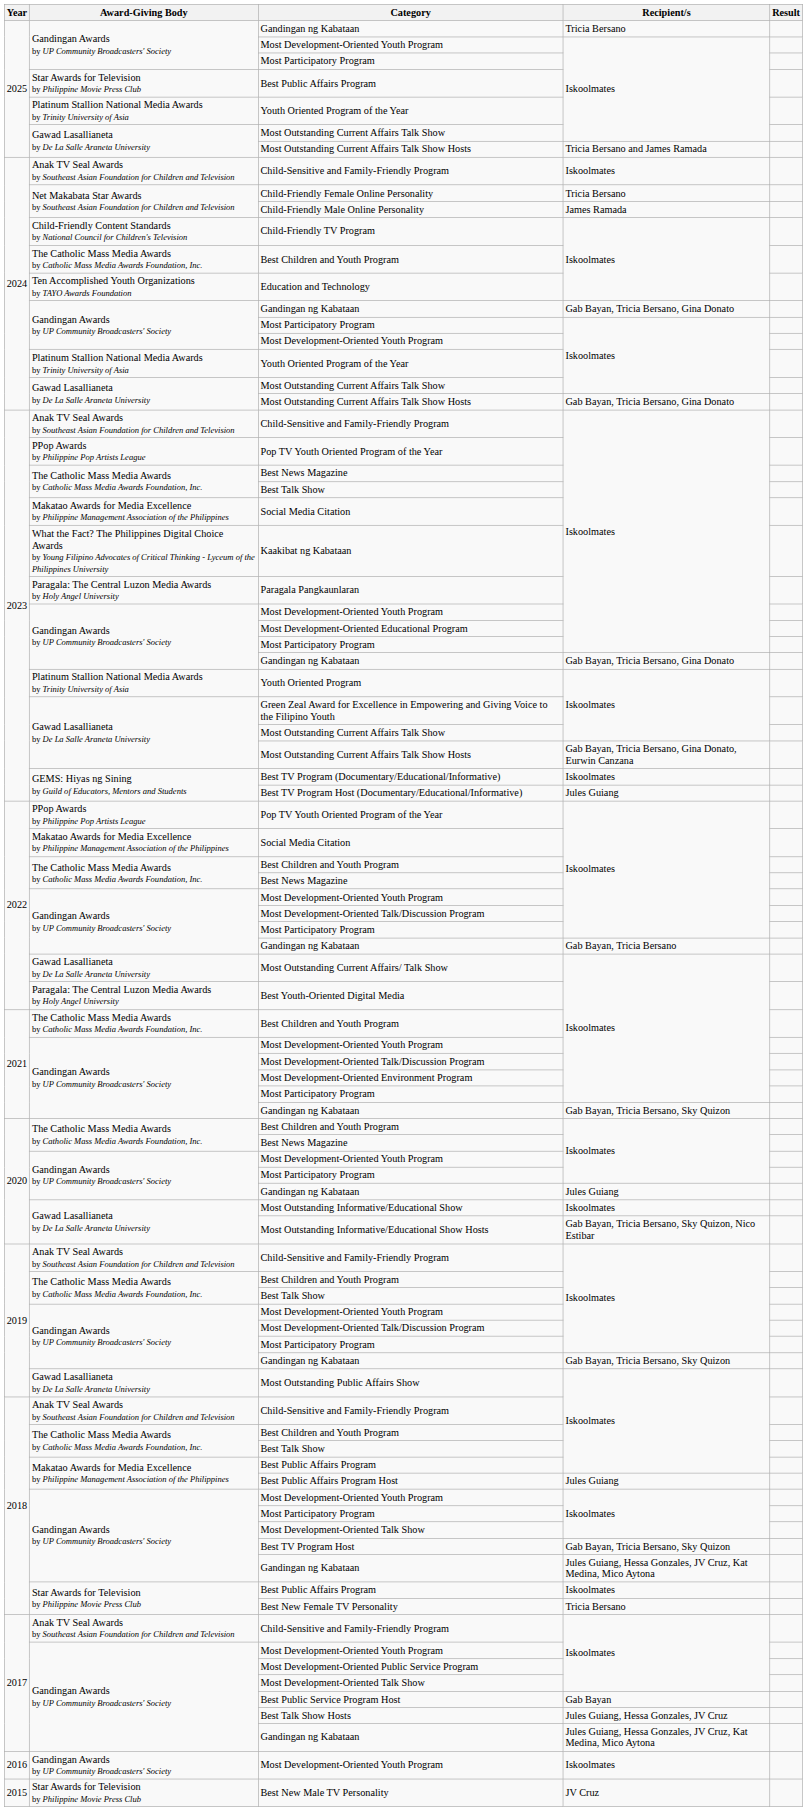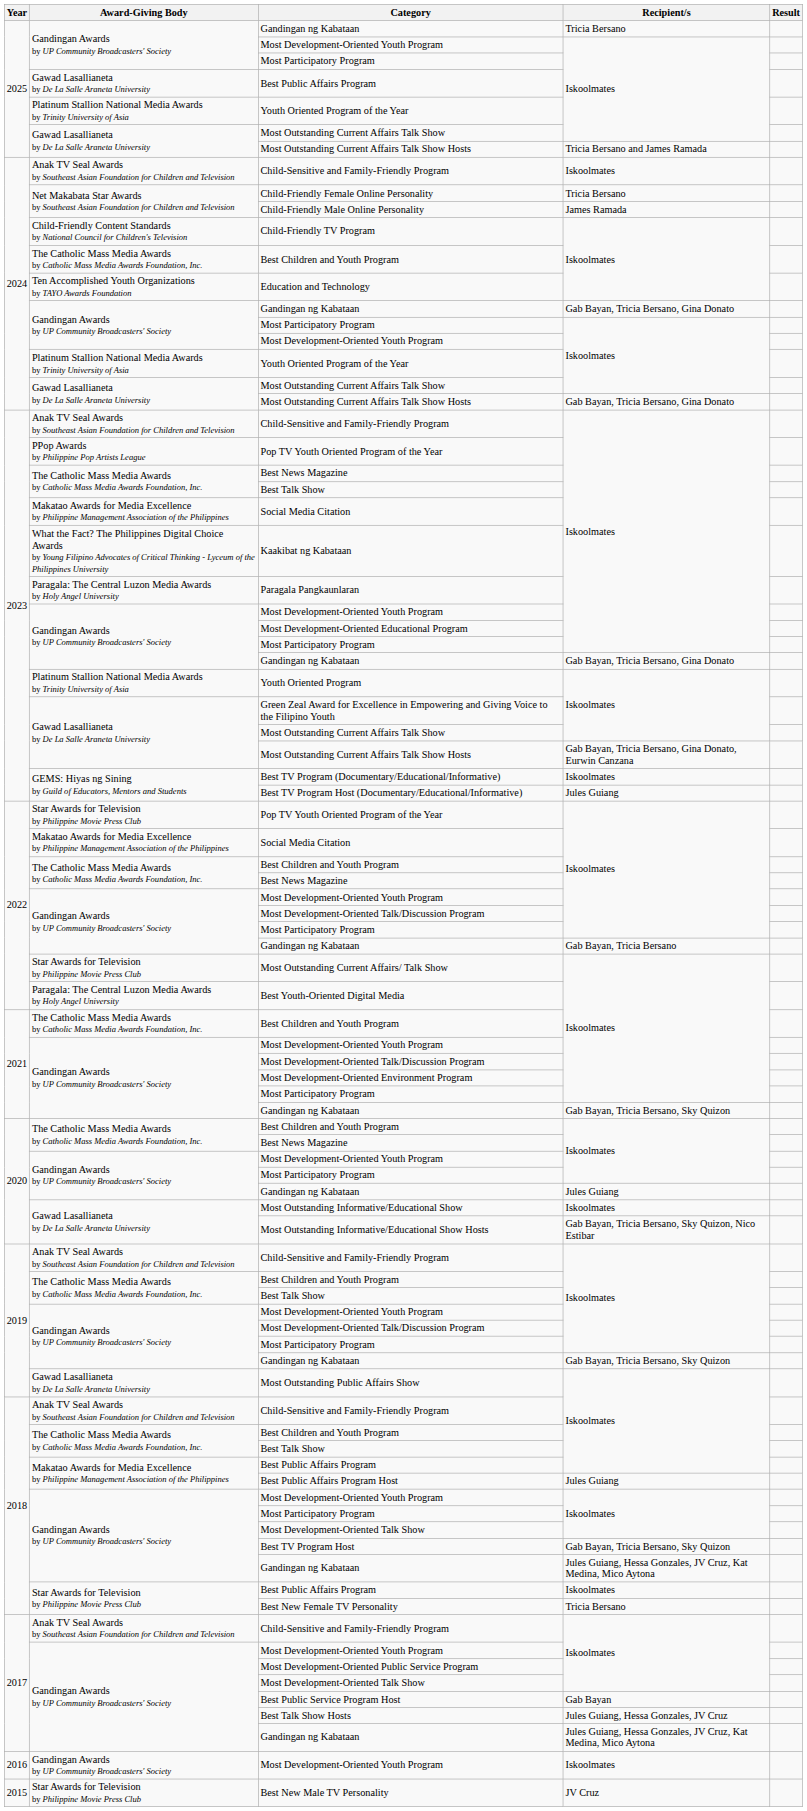2025 / Best Public Affairs Program | Award-Giving Body: Star Awards for Television by Philippine Movie Press Club -> Gawad Lasallianeta by De La Salle Araneta University
2022 / Pop TV Youth Oriented Program of the Year | Award-Giving Body: PPop Awards by Philippine Pop Artists League -> Star Awards for Television by Philippine Movie Press Club
Most Outstanding Current Affairs/ Talk Show | Award-Giving Body: Gawad Lasallianeta by De La Salle Araneta University -> Star Awards for Television by Philippine Movie Press Club
